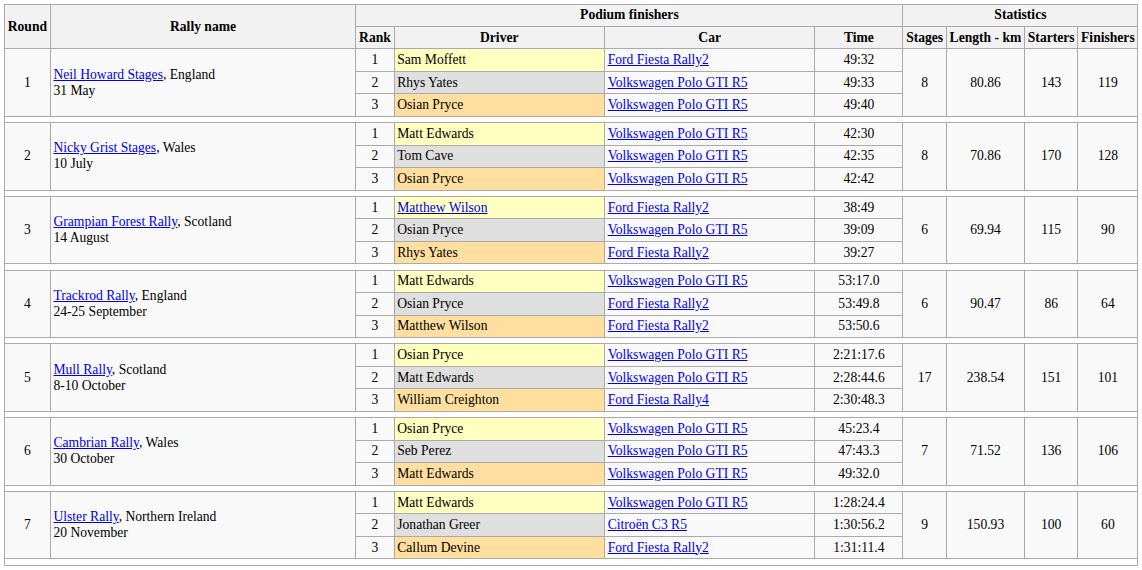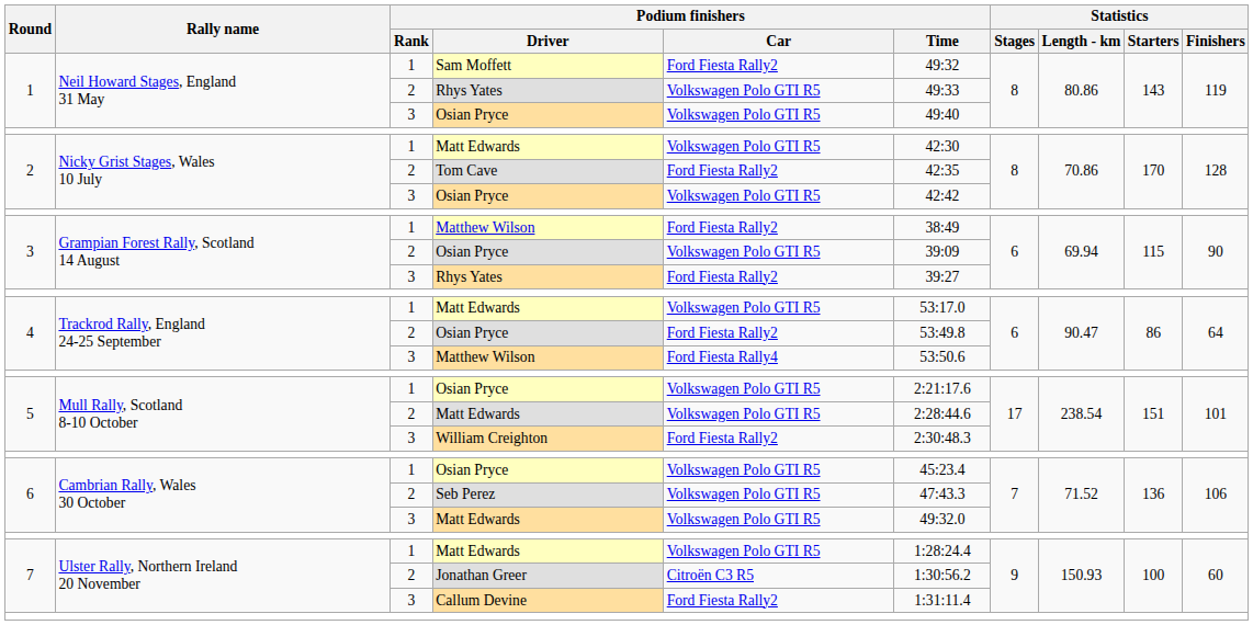Tom Cave | Podium finishers / Car: Volkswagen Polo GTI R5 -> Ford Fiesta Rally2
4 / Matthew Wilson | Podium finishers / Car: Ford Fiesta Rally2 -> Ford Fiesta Rally4
William Creighton | Podium finishers / Car: Ford Fiesta Rally4 -> Ford Fiesta Rally2
